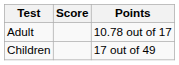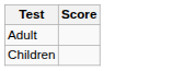- column: Points | 10.78 out of 17 | 17 out of 49
